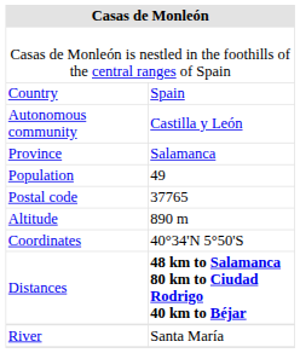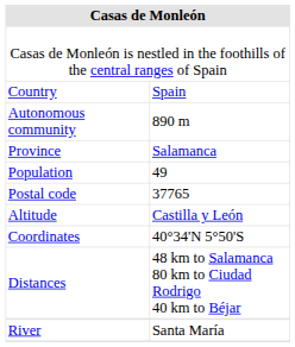Autonomous community | column 2: Castilla y León -> 890 m
Altitude | column 2: 890 m -> Castilla y León
Distances | column 2: bold -> normal
